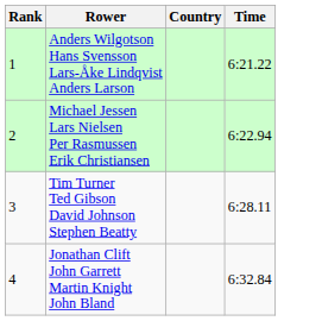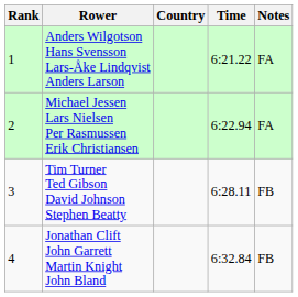+ column: Notes | FA | FA | FB | FB
